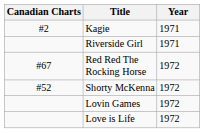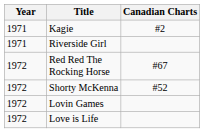columns swapped: Year <-> Canadian Charts
